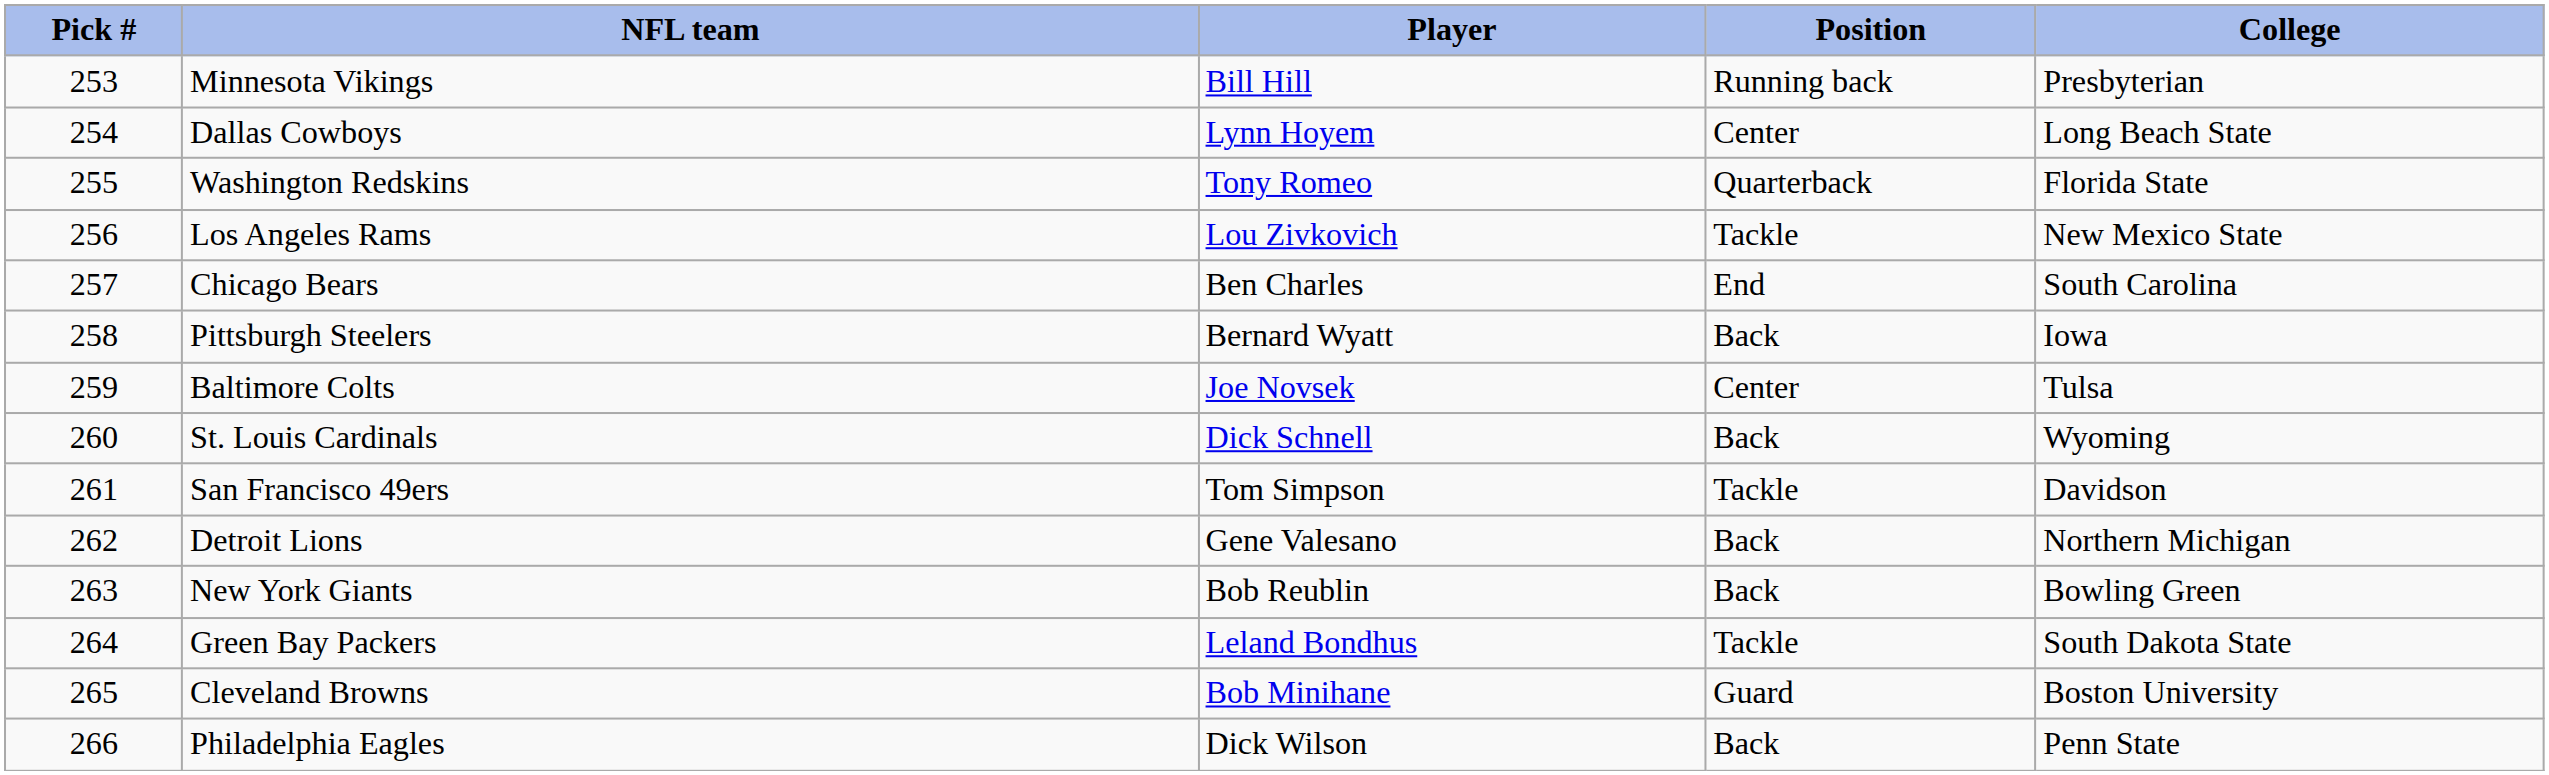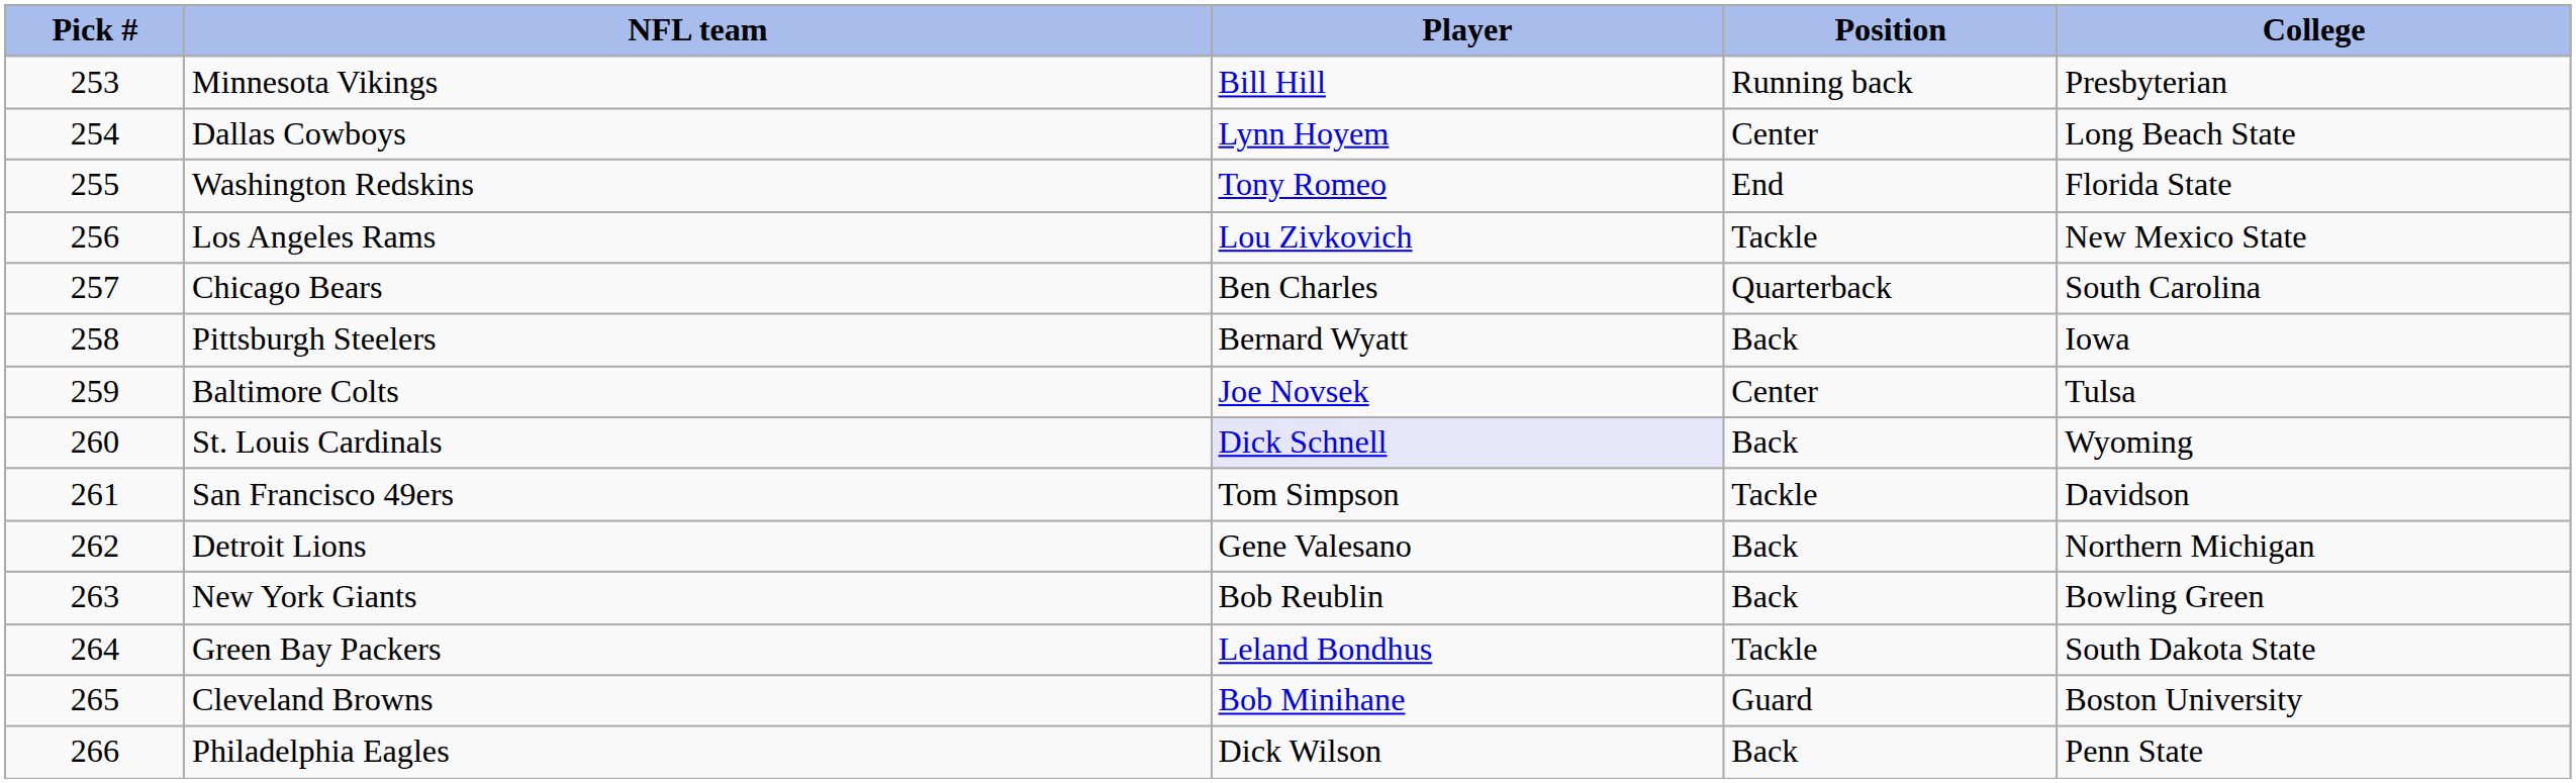Washington Redskins | Position: Quarterback -> End
Chicago Bears | Position: End -> Quarterback
St. Louis Cardinals | Player: no background -> lavender background
